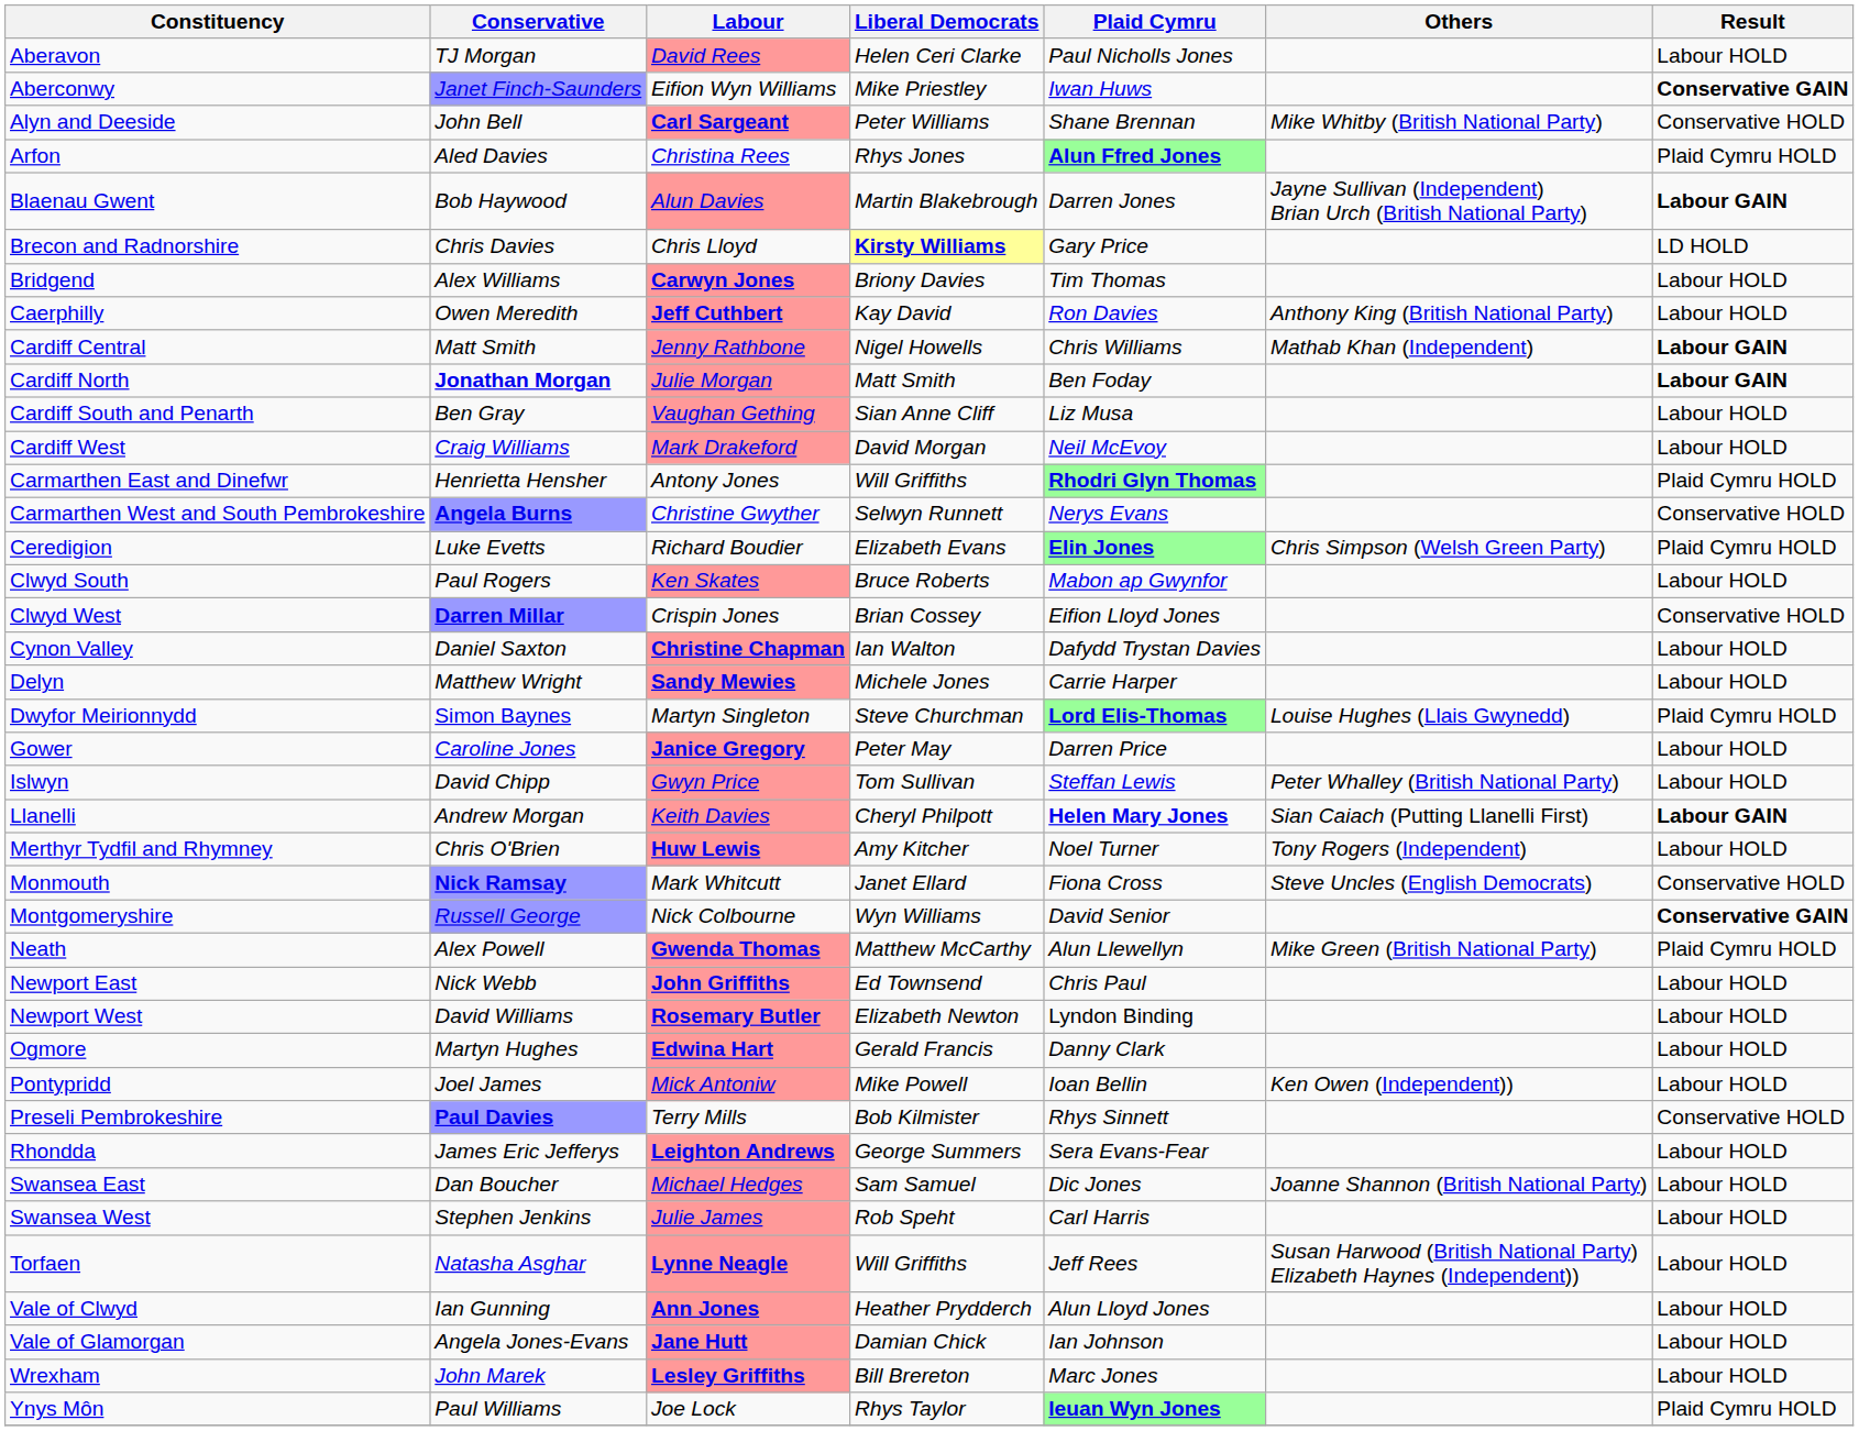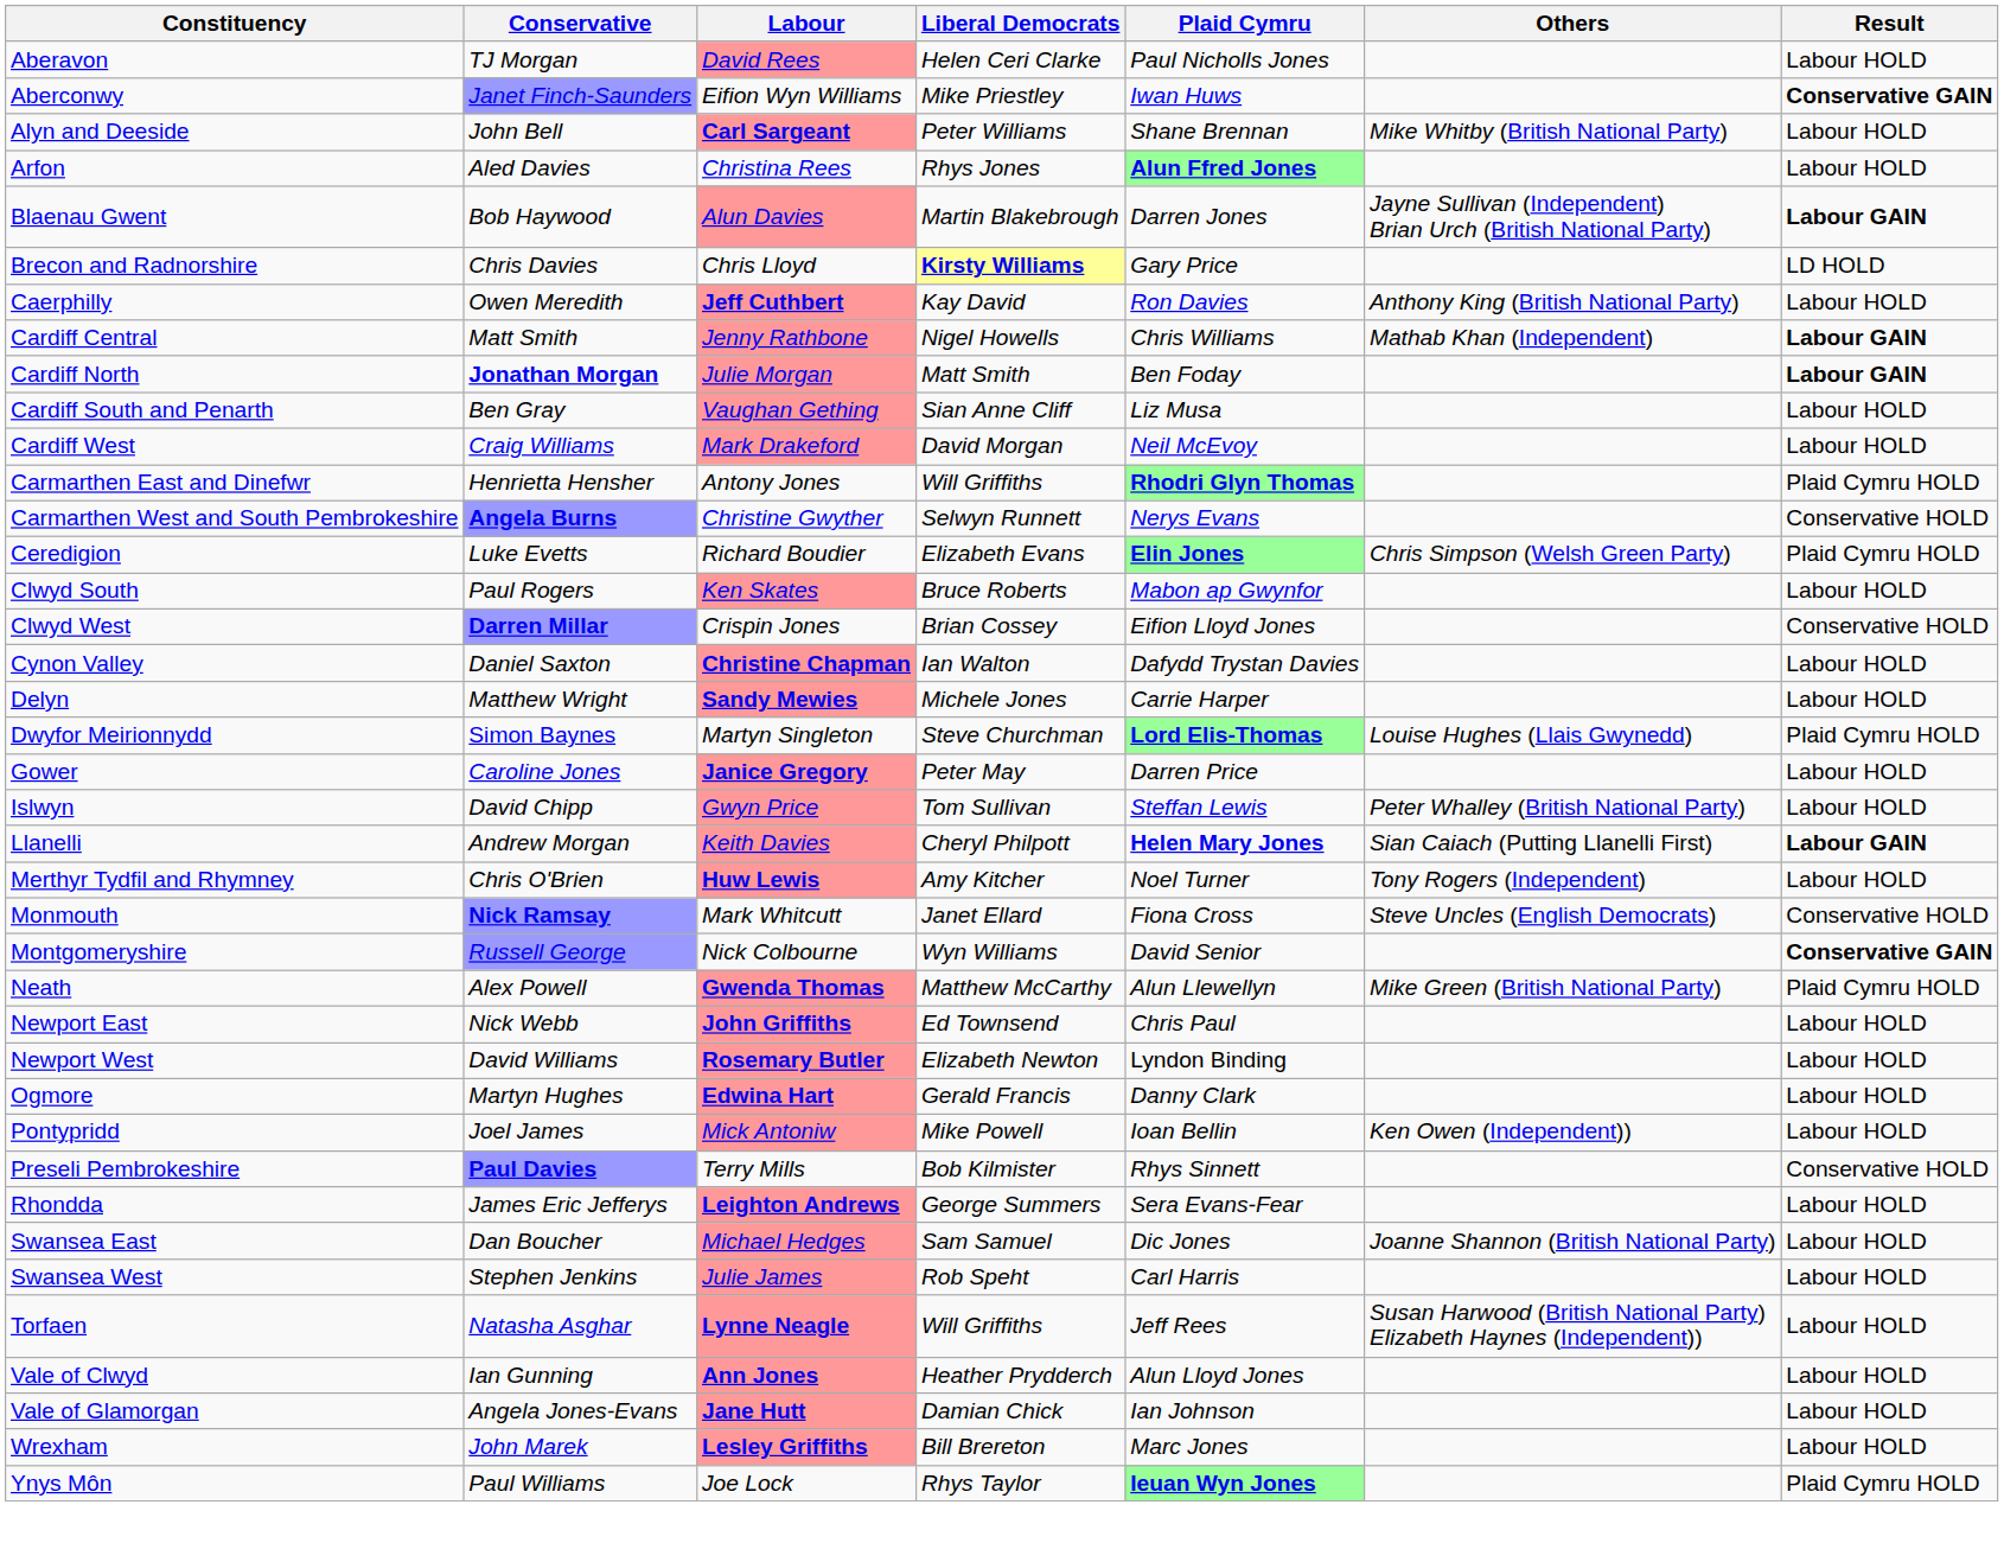Alyn and Deeside | Result: Conservative HOLD -> Labour HOLD
Arfon | Result: Plaid Cymru HOLD -> Labour HOLD
- row: Bridgend | Alex Williams | Carwyn Jones | Briony Davies | Tim Thomas | Labour HOLD
